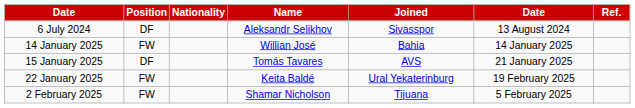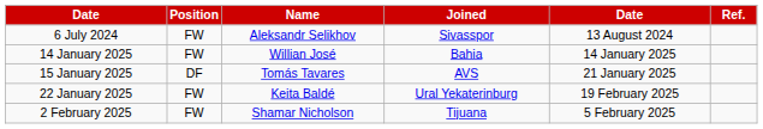- column: Nationality
6 July 2024 | Position: DF -> FW
